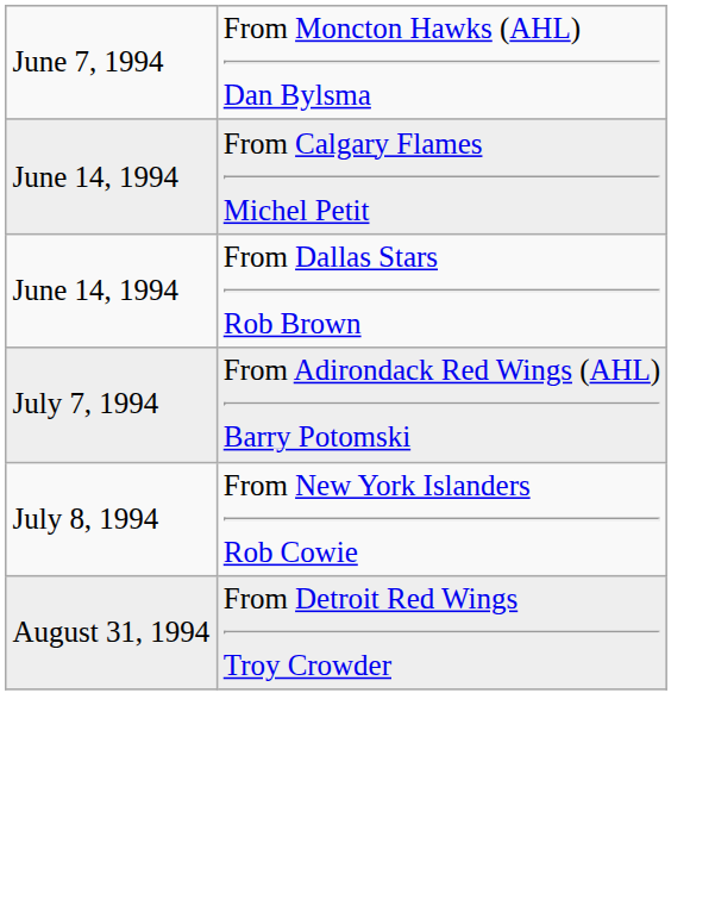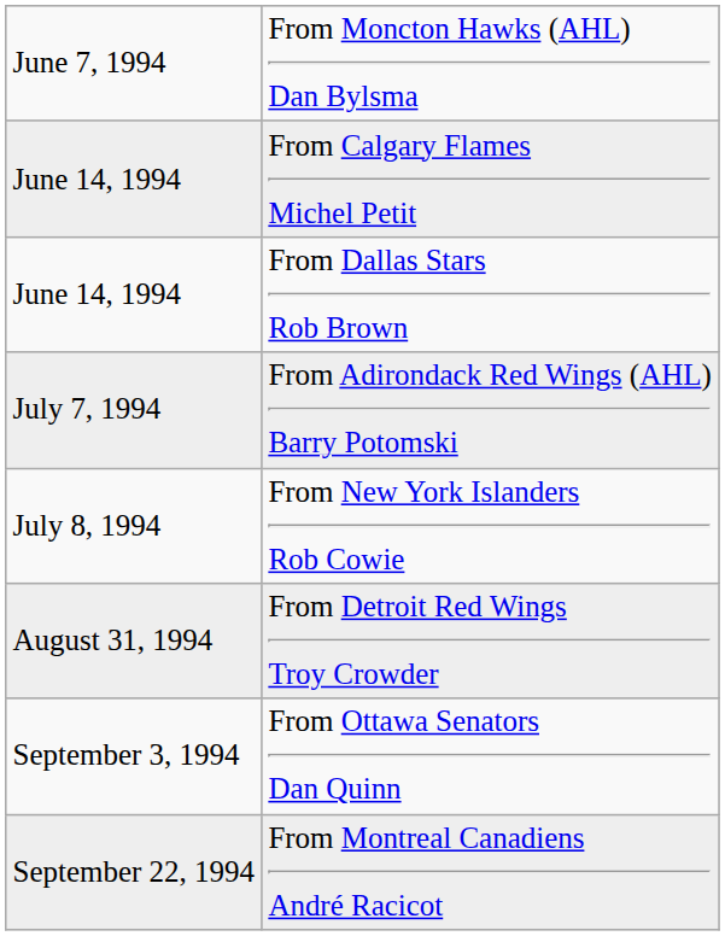+ row: September 3, 1994 | From Ottawa Senators Dan Quinn
+ row: September 22, 1994 | From Montreal Canadiens André Racicot
